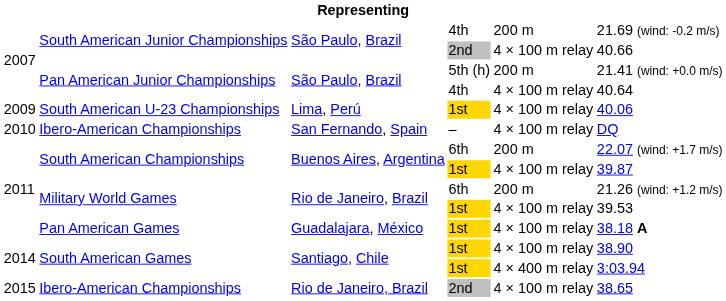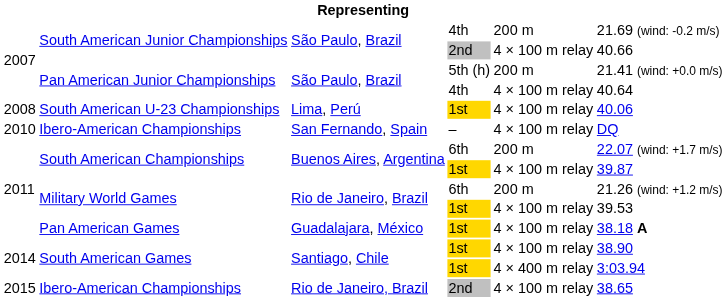South American U-23 Championships | column 1: 2009 -> 2008
